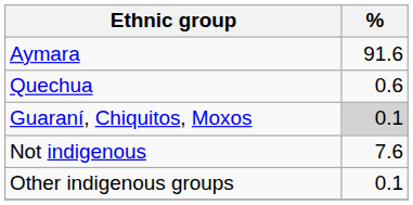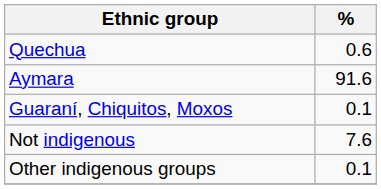rows swapped: Quechua <-> Aymara
Guaraní, Chiquitos, Moxos | %: lightgrey background -> no background
